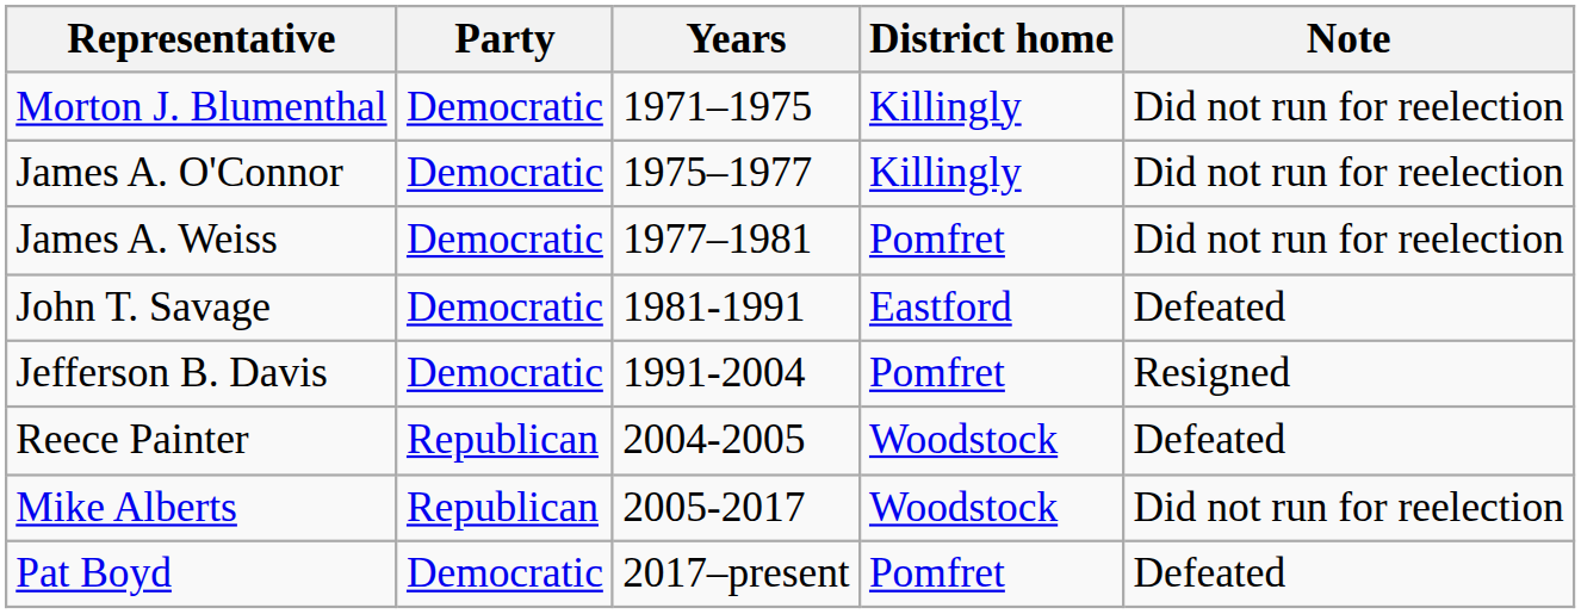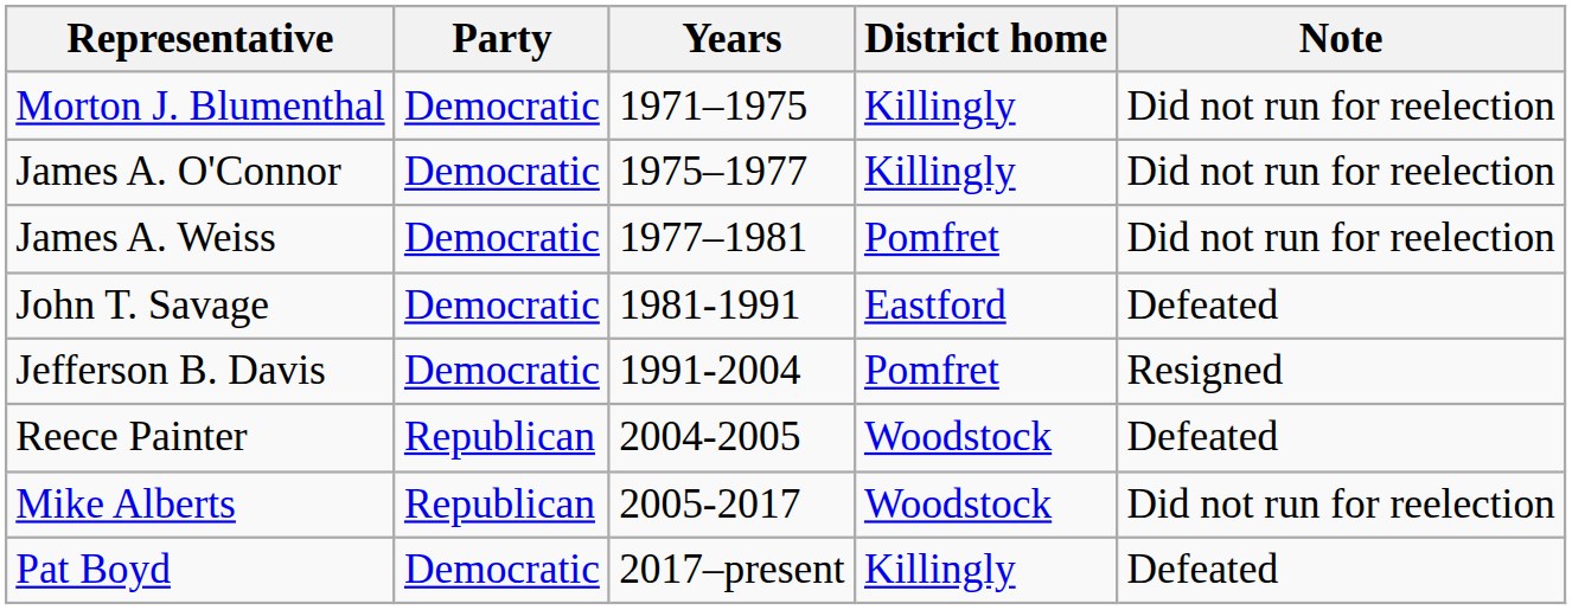Pat Boyd | District home: Pomfret -> Killingly
